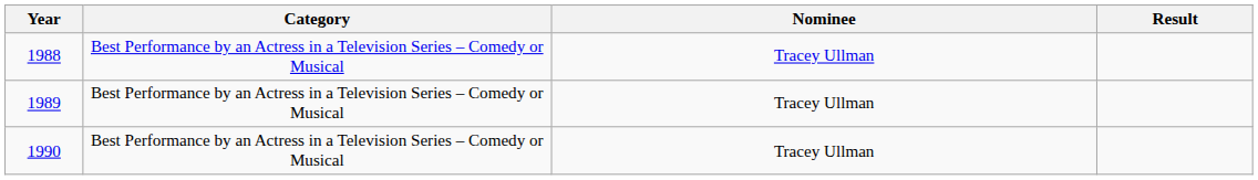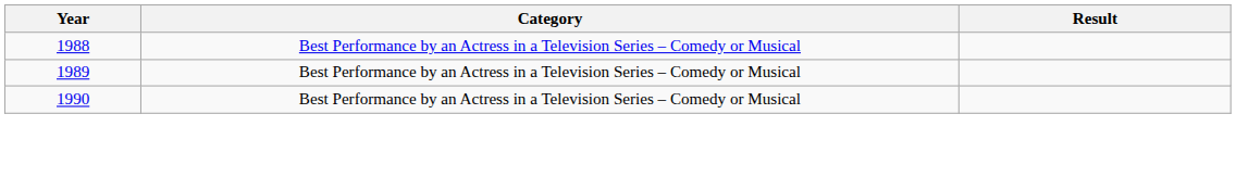- column: Nominee | Tracey Ullman | Tracey Ullman | Tracey Ullman
